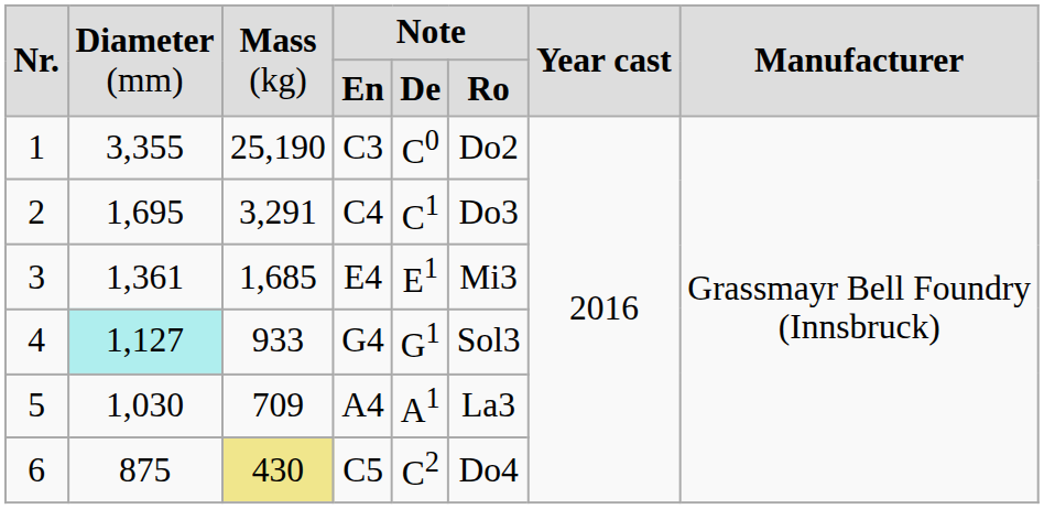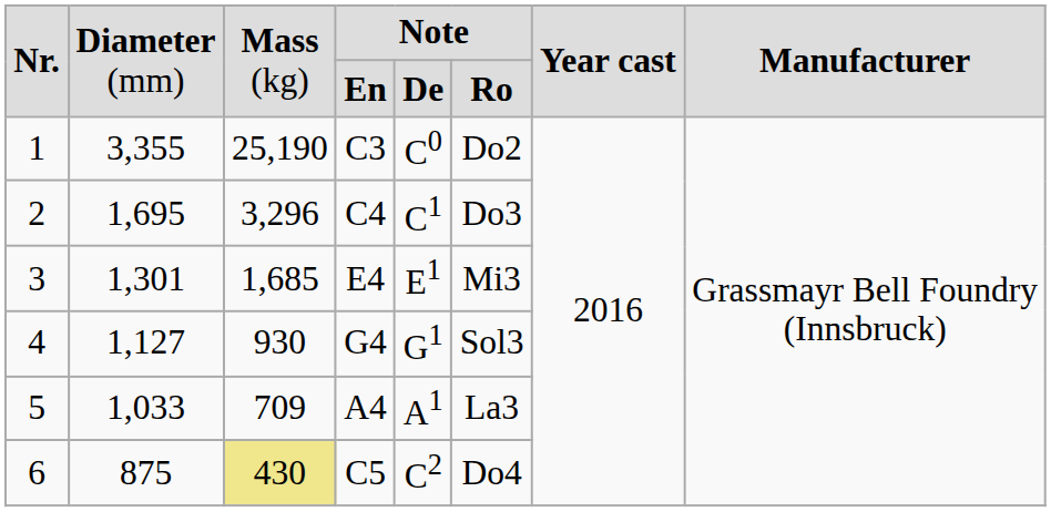2 | column 3: 3,291 -> 3,296
3 | column 2: 1,361 -> 1,301
4 | column 2: paleturquoise background -> no background
4 | column 3: 933 -> 930
5 | column 2: 1,030 -> 1,033
